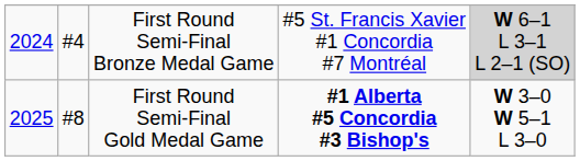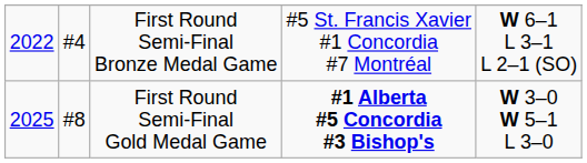First Round Semi-Final Bronze Medal Game | column 1: 2024 -> 2022
First Round Semi-Final Bronze Medal Game | column 5: lightgrey background -> no background
